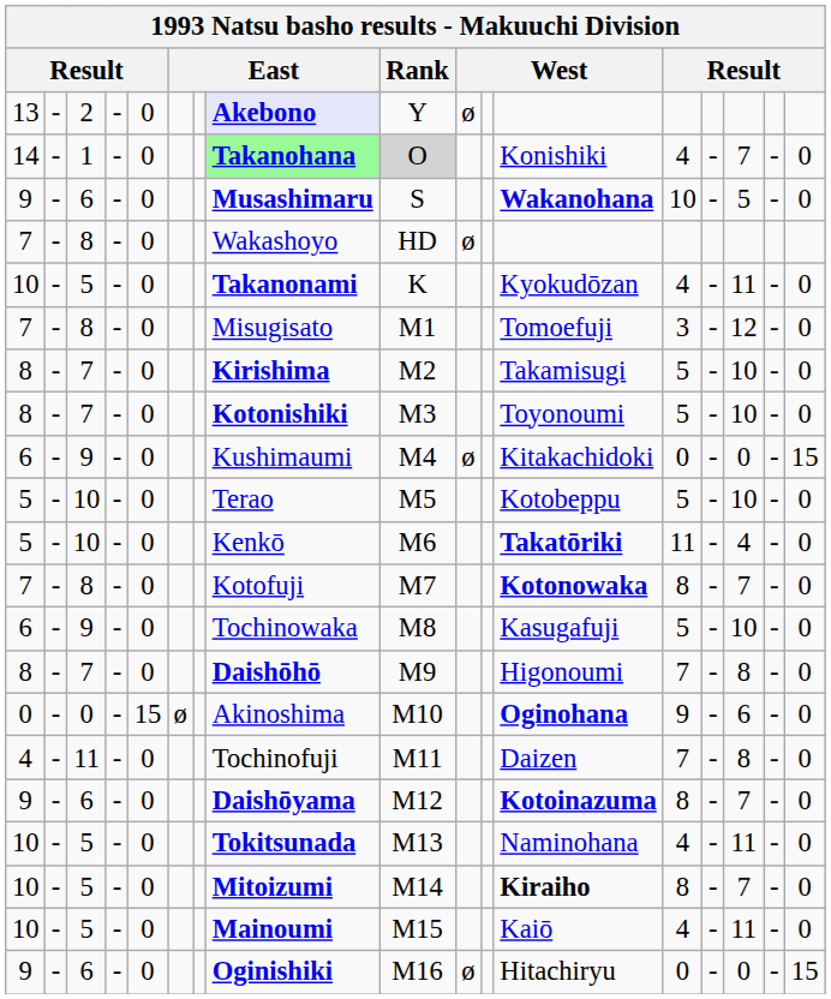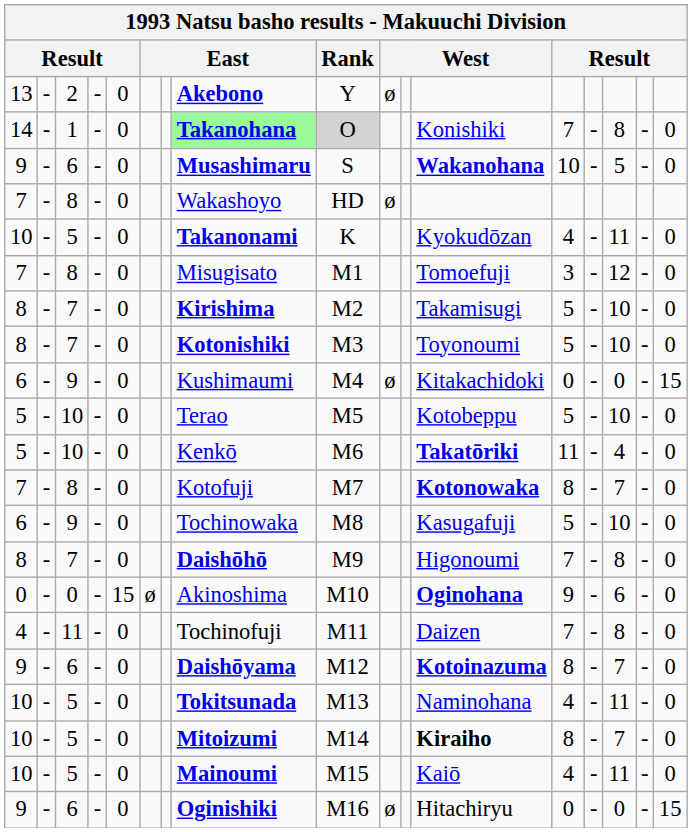13 | column 8: lavender background -> no background
14 | column 13: 4 -> 7
14 | column 15: 7 -> 8
